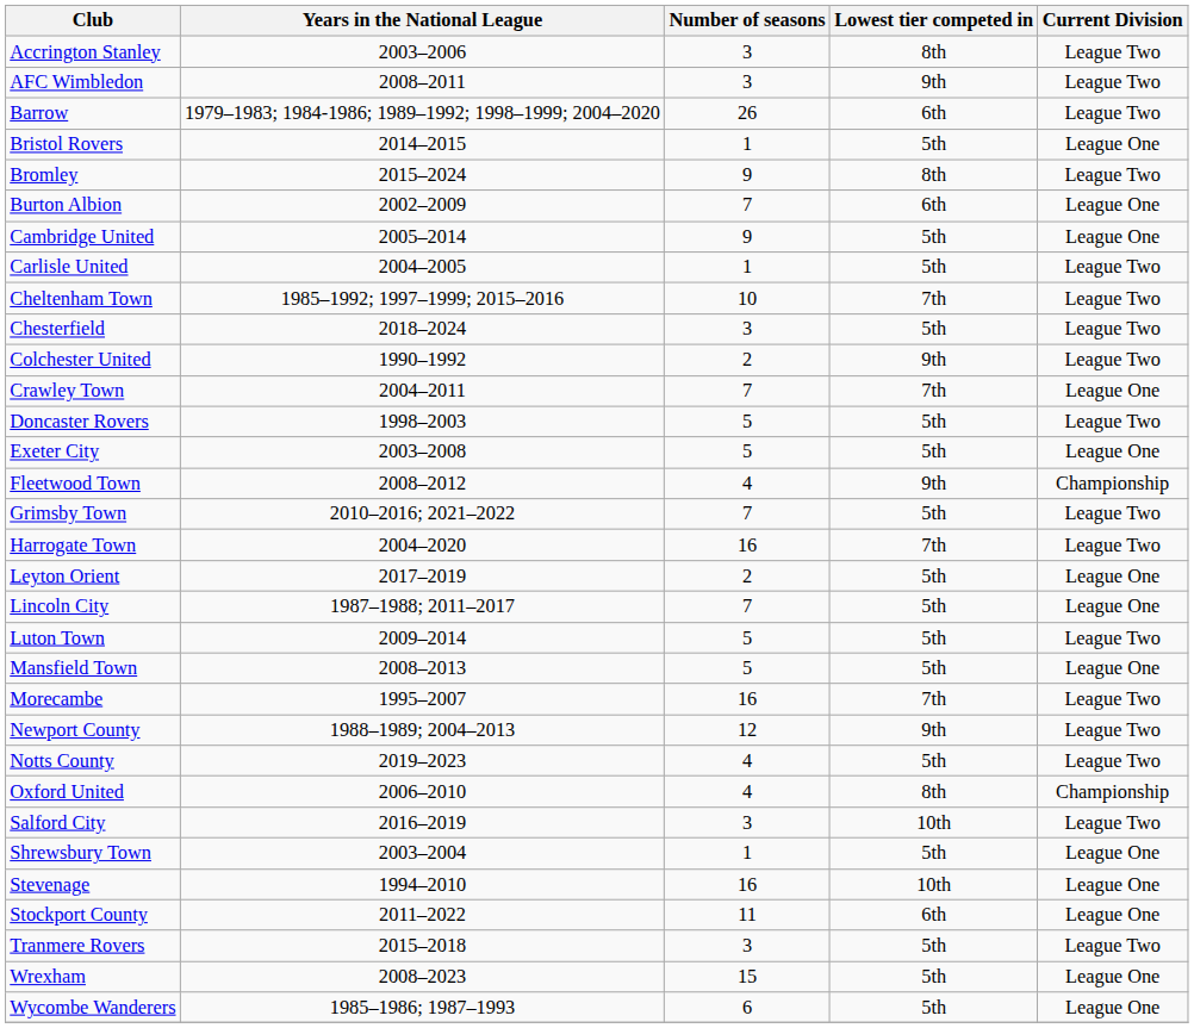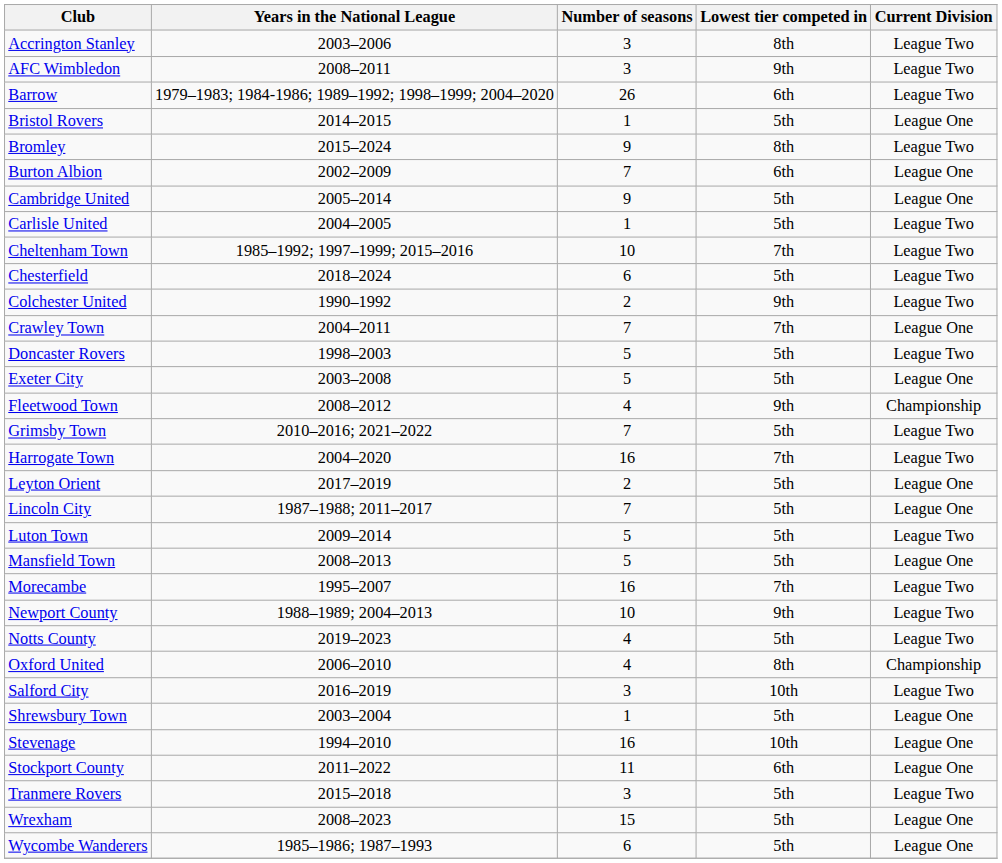Chesterfield | Number of seasons: 3 -> 6
Newport County | Number of seasons: 12 -> 10
